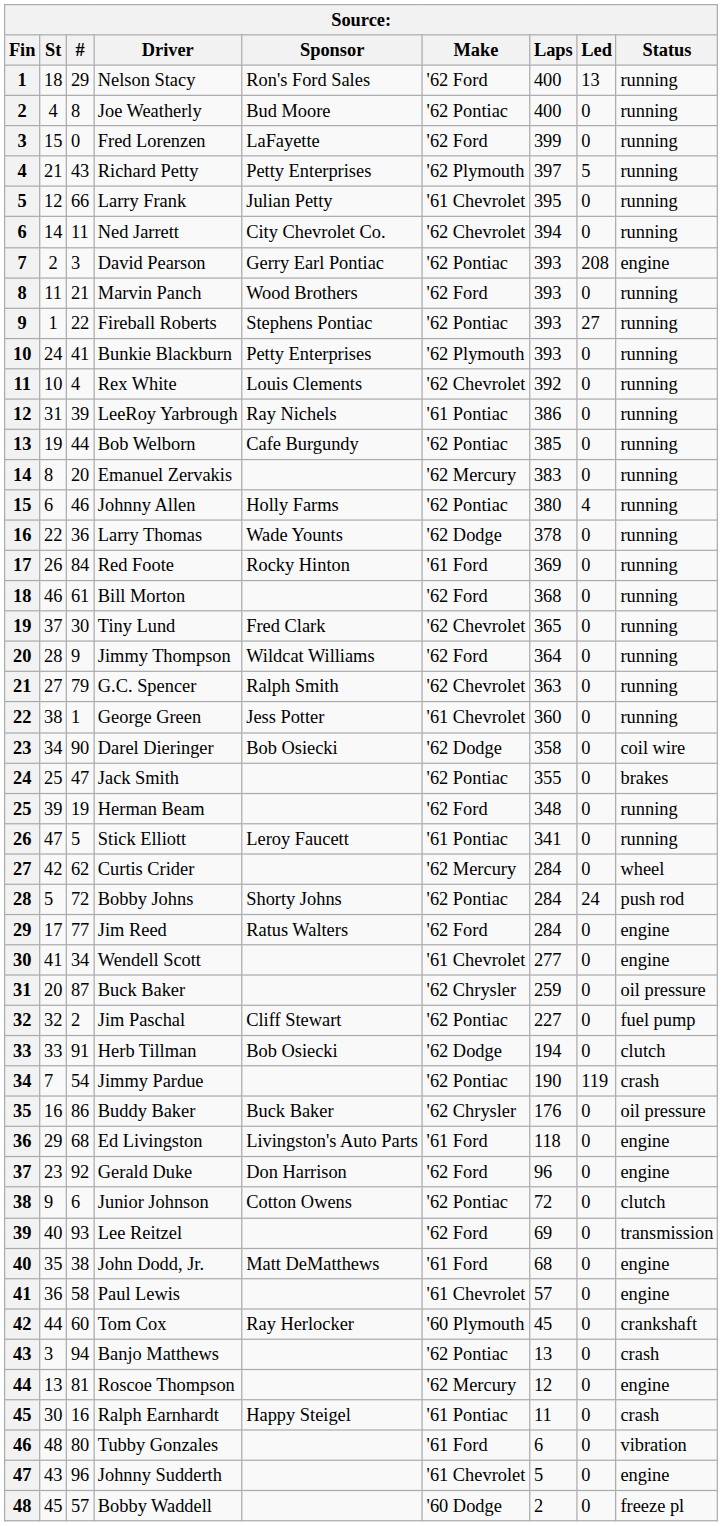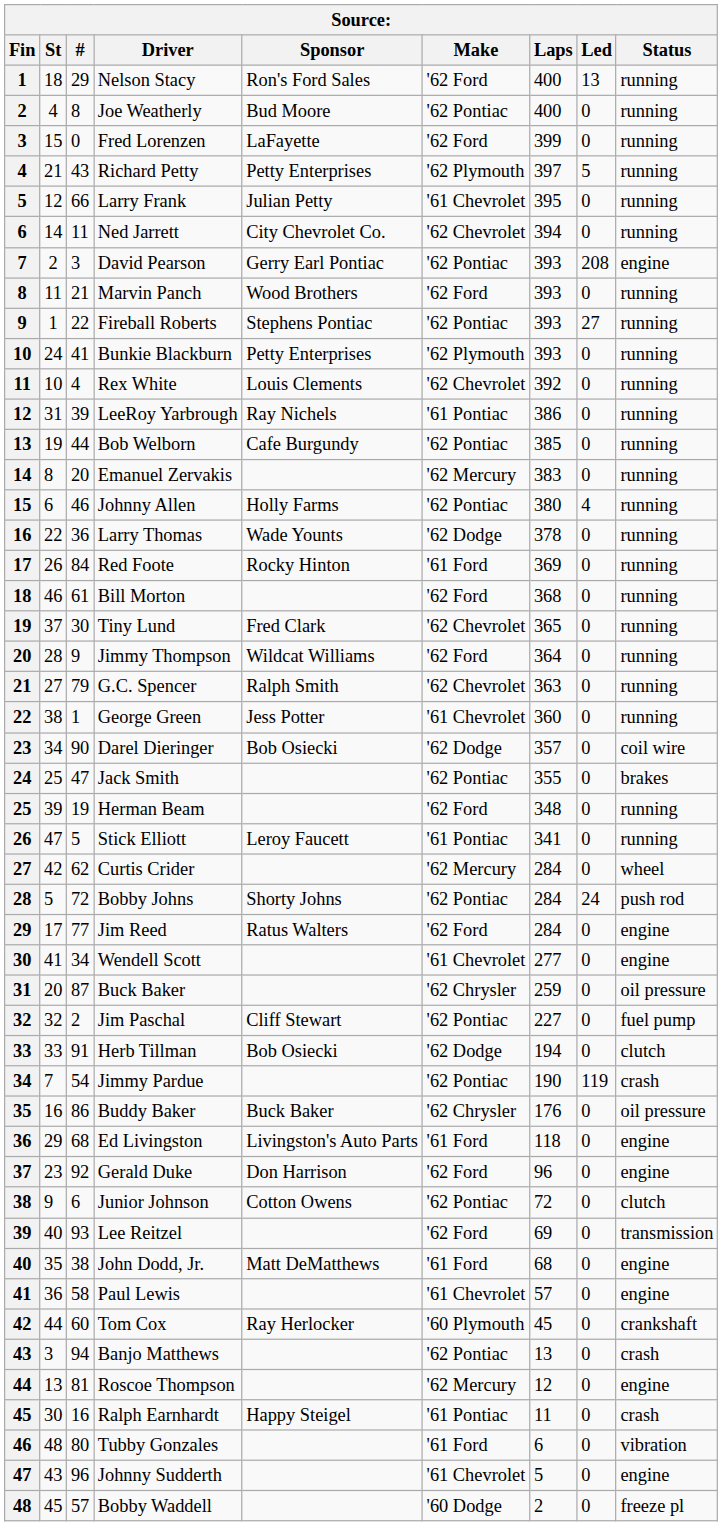Darel Dieringer | Laps: 358 -> 357
